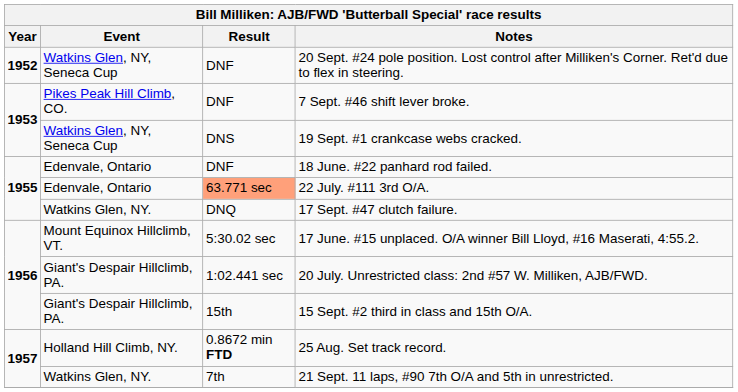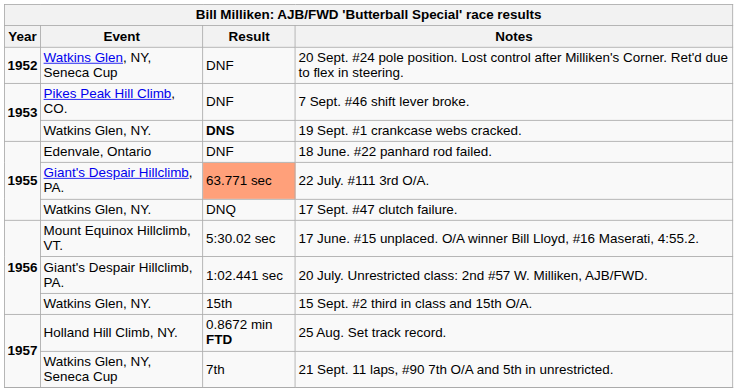19 Sept. #1 crankcase webs cracked. | Event: Watkins Glen, NY, Seneca Cup -> Watkins Glen, NY.
19 Sept. #1 crankcase webs cracked. | Result: normal -> bold
22 July. #111 3rd O/A. | Event: Edenvale, Ontario -> Giant's Despair Hillclimb, PA.
15 Sept. #2 third in class and 15th O/A. | Event: Giant's Despair Hillclimb, PA. -> Watkins Glen, NY.
21 Sept. 11 laps, #90 7th O/A and 5th in unrestricted. | Event: Watkins Glen, NY. -> Watkins Glen, NY, Seneca Cup
